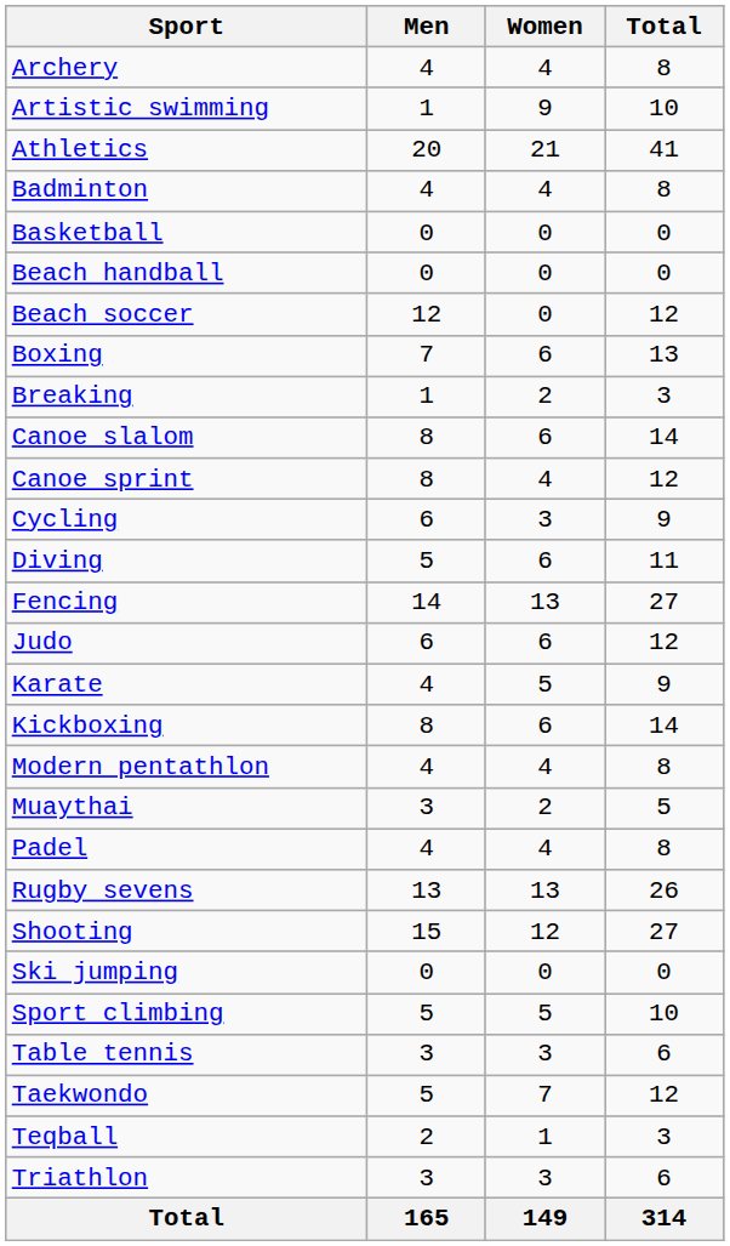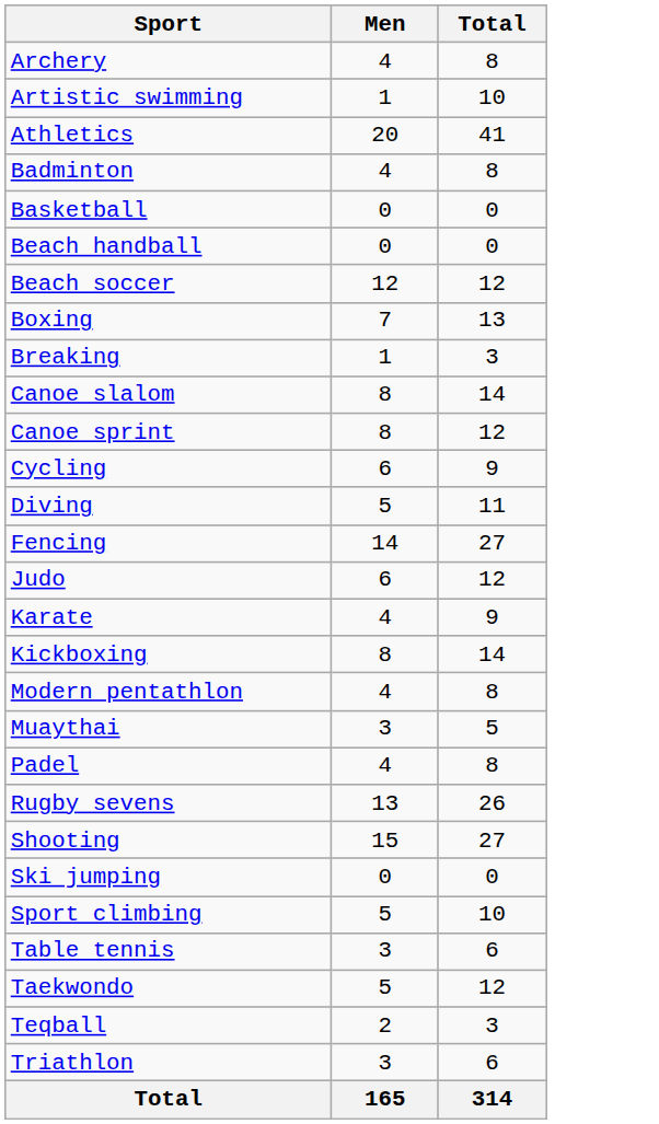- column: Women | 4 | 9 | 21 | 4 | 0 | 0 | 0 | 6 | 2 | 6 | 4 | 3 | 6 | 13 | 6 | 5 | 6 | 4 | 2 | 4 | 13 | 12 | 0 | 5 | 3 | 7 | 1 | 3 | 149
